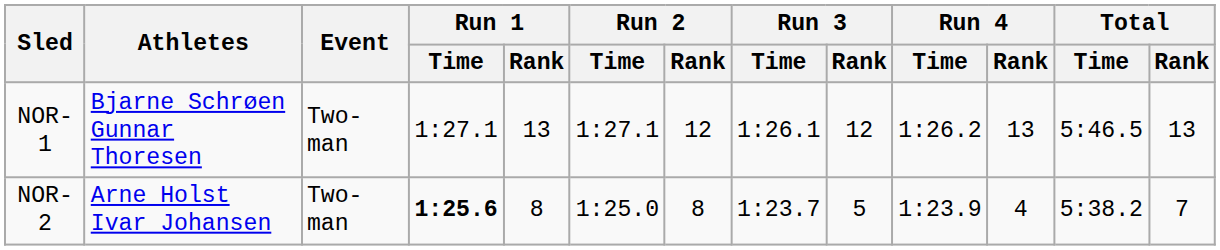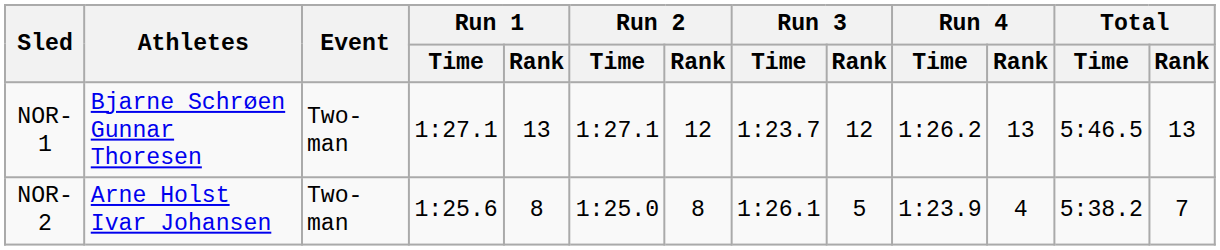NOR-1 | Run 3 / Time: 1:26.1 -> 1:23.7
NOR-2 | Run 1 / Time: bold -> normal
NOR-2 | Run 3 / Time: 1:23.7 -> 1:26.1
